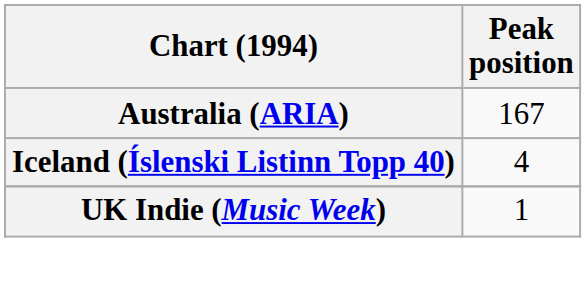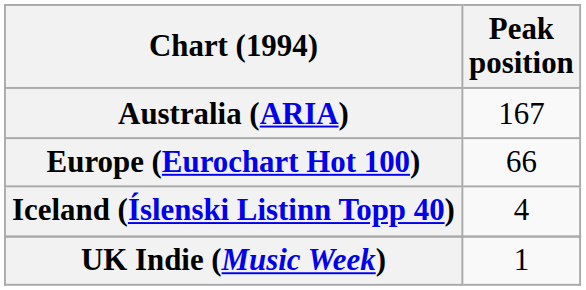+ row: Europe (Eurochart Hot 100) | 66
